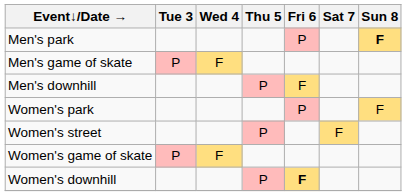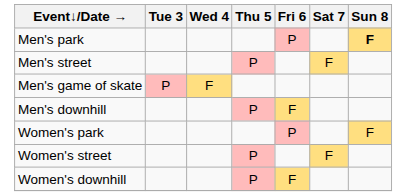+ row: Men's street | P | F
- row: Women's game of skate | P | F
Women's downhill | Fri 6: bold -> normal
